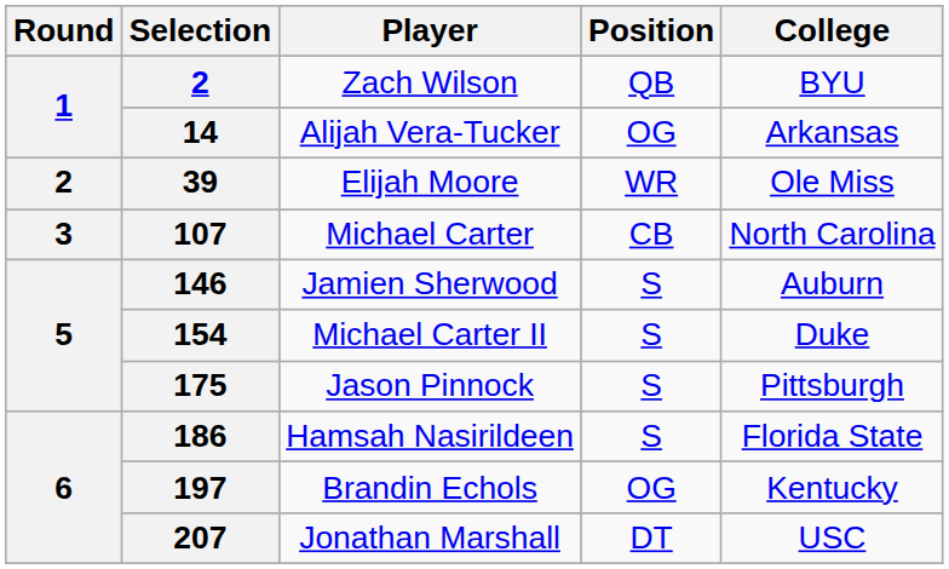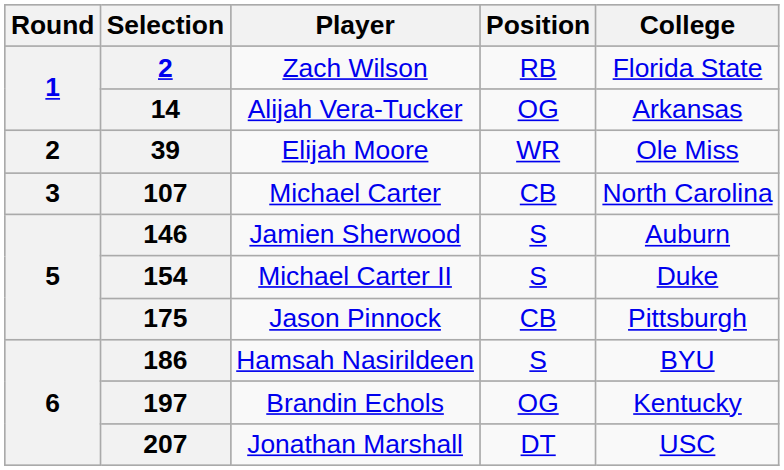Zach Wilson | Position: QB -> RB
Zach Wilson | College: BYU -> Florida State
Jason Pinnock | Position: S -> CB
Hamsah Nasirildeen | College: Florida State -> BYU
